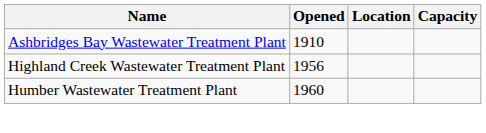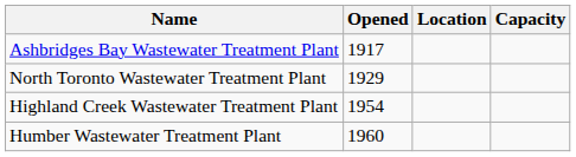Ashbridges Bay Wastewater Treatment Plant | Opened: 1910 -> 1917
+ row: North Toronto Wastewater Treatment Plant | 1929
Highland Creek Wastewater Treatment Plant | Opened: 1956 -> 1954
